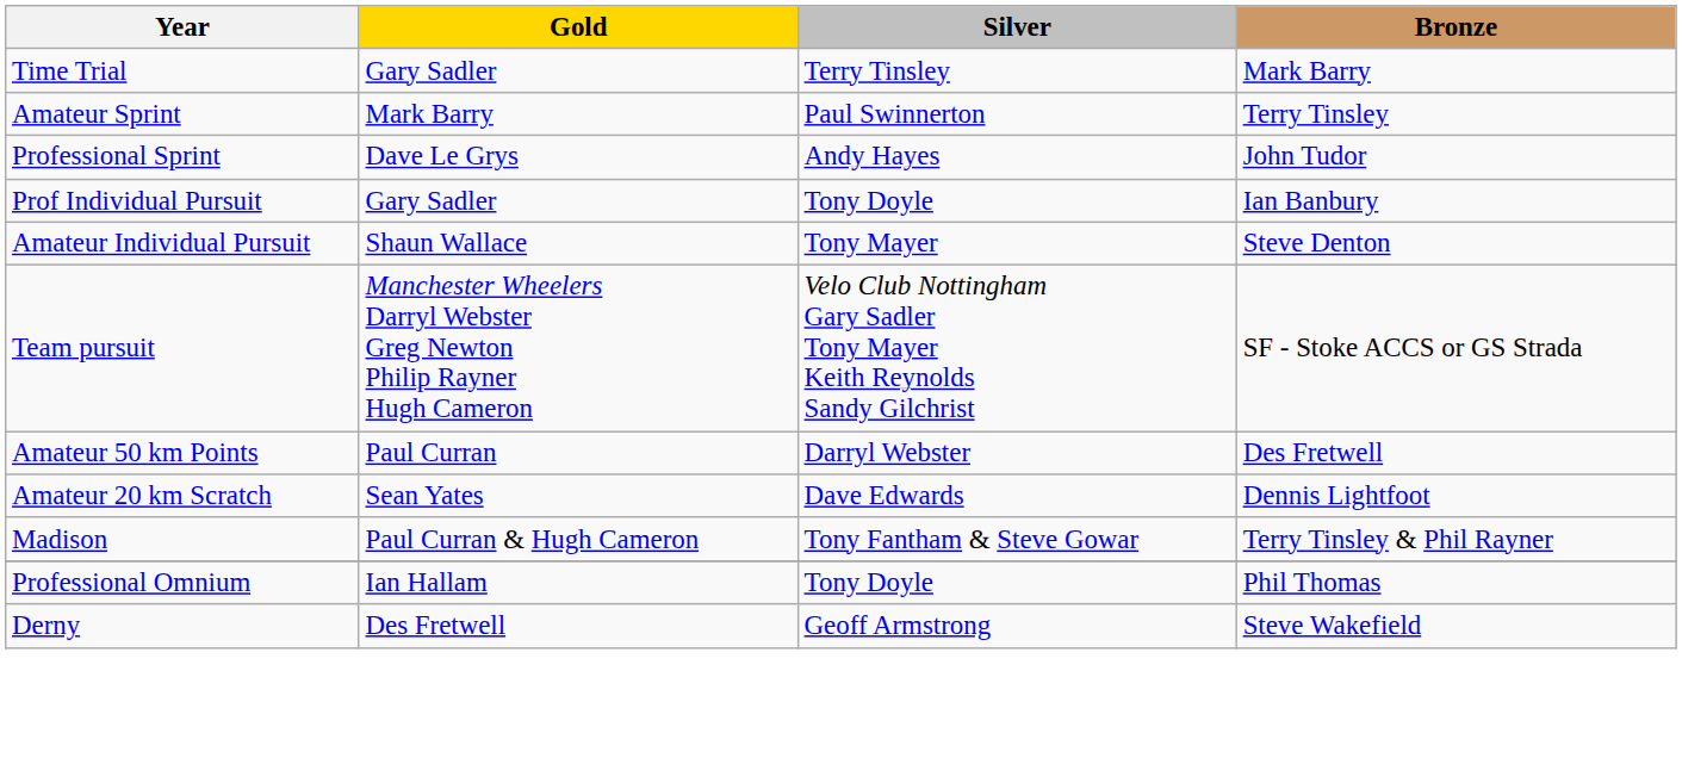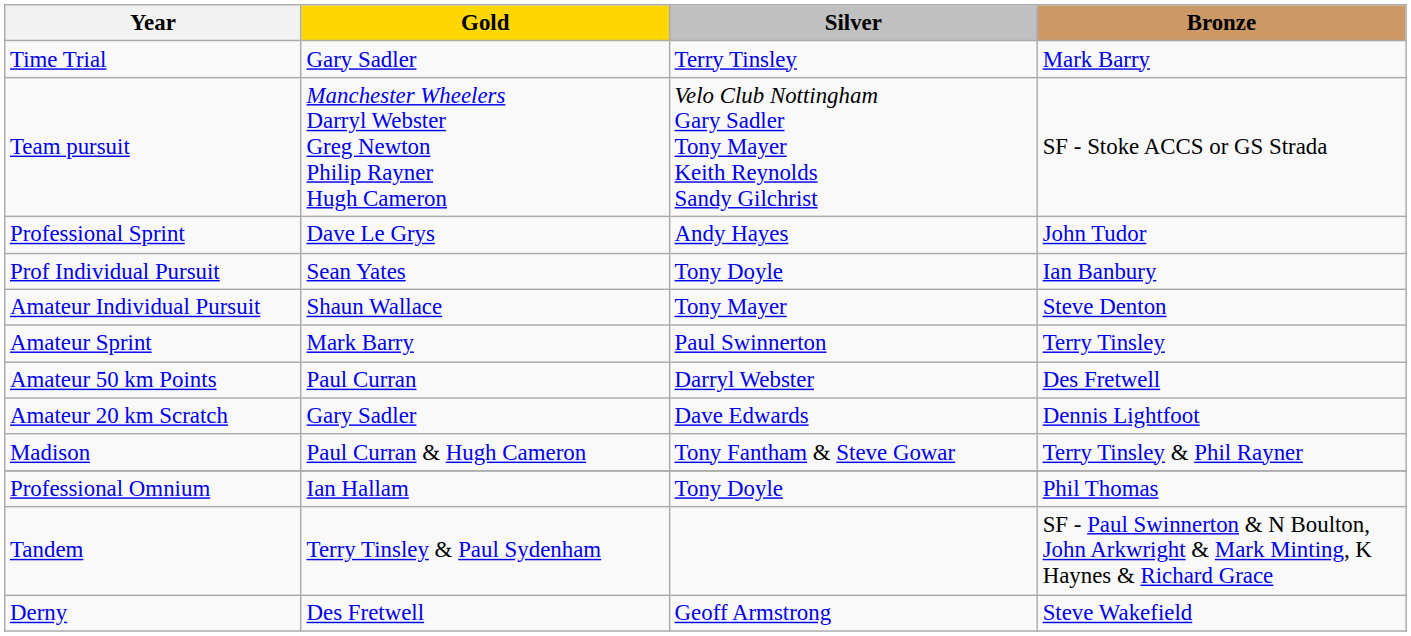rows swapped: Amateur Sprint <-> Team pursuit
Prof Individual Pursuit | Gold: Gary Sadler -> Sean Yates
Amateur 20 km Scratch | Gold: Sean Yates -> Gary Sadler
+ row: Tandem | Terry Tinsley & Paul Sydenham | SF - Paul Swinnerton & N Boulton, John Arkwright & Mark Minting, K Haynes & Richard Grace
